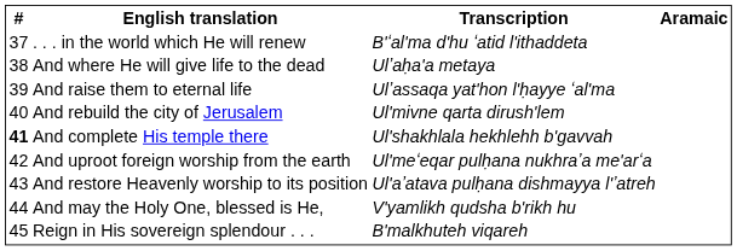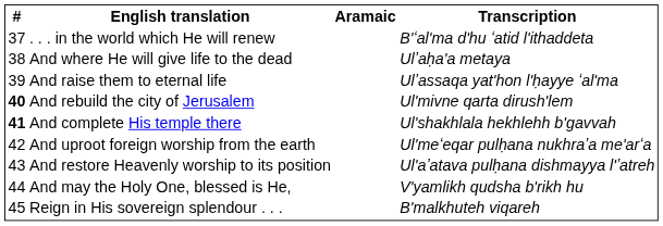columns swapped: Transcription <-> Aramaic
And rebuild the city of Jerusalem | #: normal -> bold
